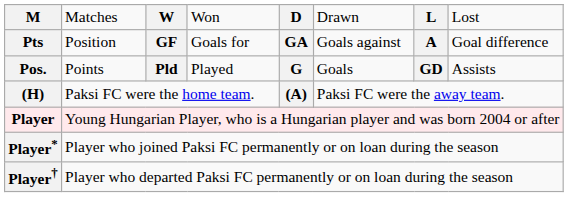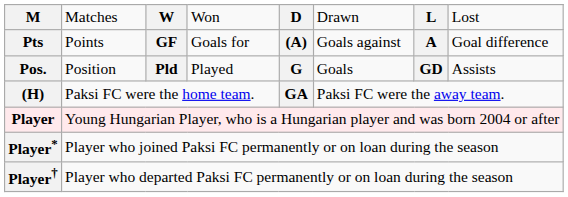Pts | column 2: Position -> Points
Pts | column 5: GA -> (A)
Pos. | column 2: Points -> Position
(H) | column 5: (A) -> GA
